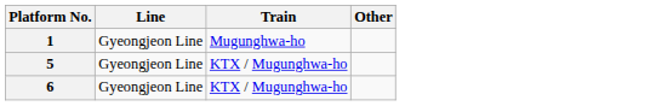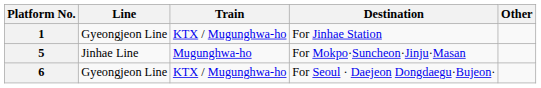+ column: Destination | For Jinhae Station | For Mokpo·Suncheon·Jinju·Masan | For Seoul · Daejeon Dongdaegu·Bujeon·
1 | Train: Mugunghwa-ho -> KTX / Mugunghwa-ho
5 | Line: Gyeongjeon Line -> Jinhae Line
5 | Train: KTX / Mugunghwa-ho -> Mugunghwa-ho
